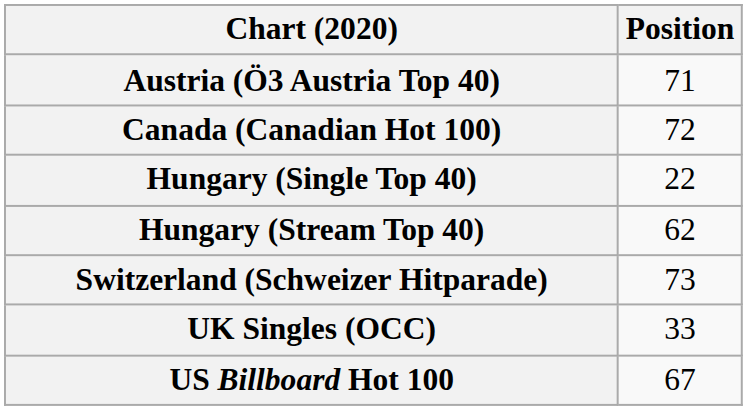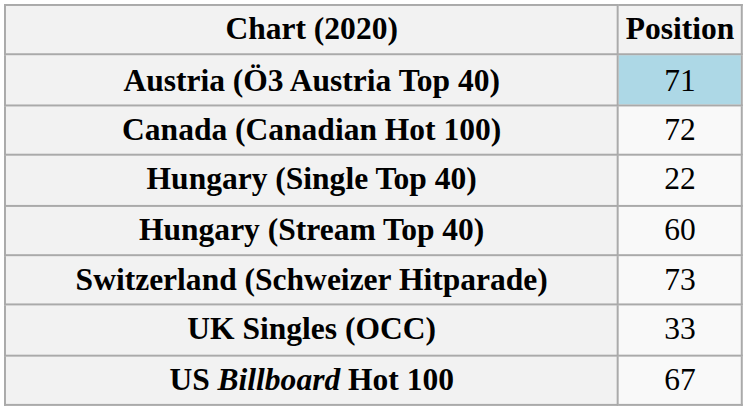Austria (Ö3 Austria Top 40) | Position: no background -> lightblue background
Hungary (Stream Top 40) | Position: 62 -> 60
